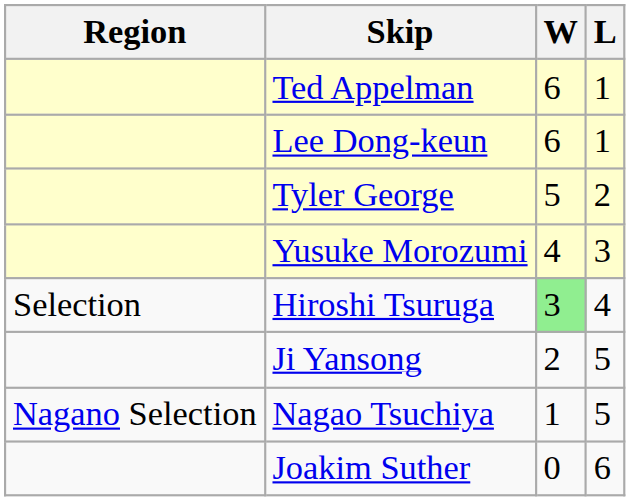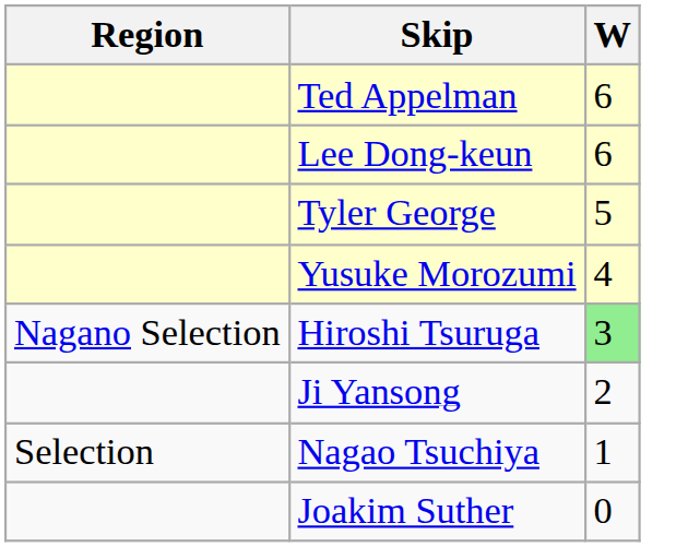- column: L | 1 | 1 | 2 | 3 | 4 | 5 | 5 | 6
Hiroshi Tsuruga | Region: Selection -> Nagano Selection
Nagao Tsuchiya | Region: Nagano Selection -> Selection
